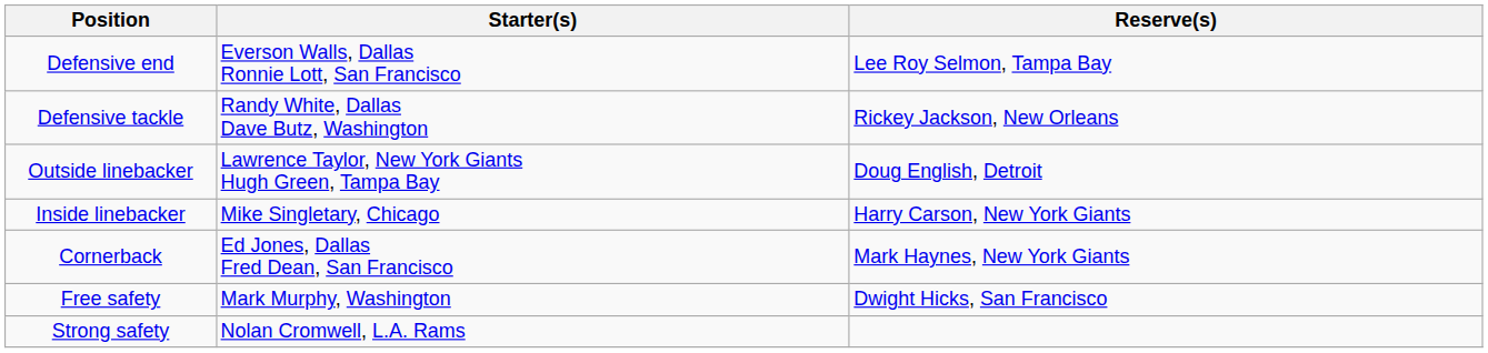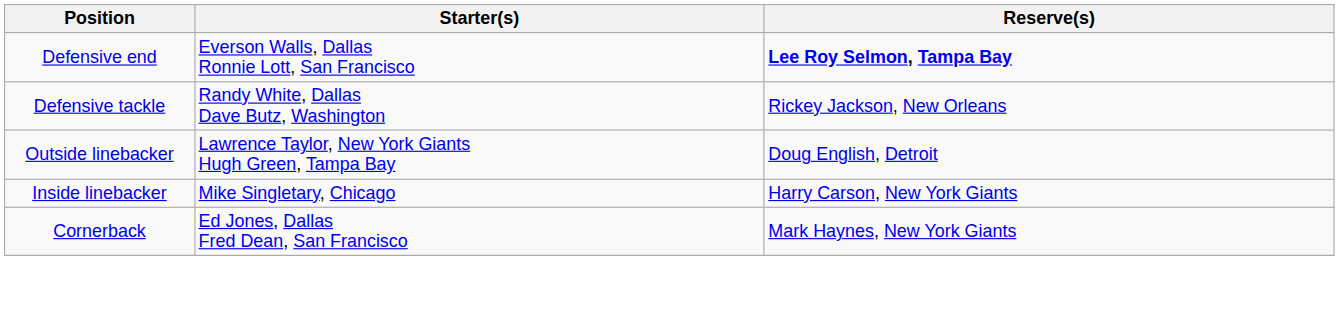Defensive end | Reserve(s): normal -> bold
- row: Free safety | Mark Murphy, Washington | Dwight Hicks, San Francisco
- row: Strong safety | Nolan Cromwell, L.A. Rams
